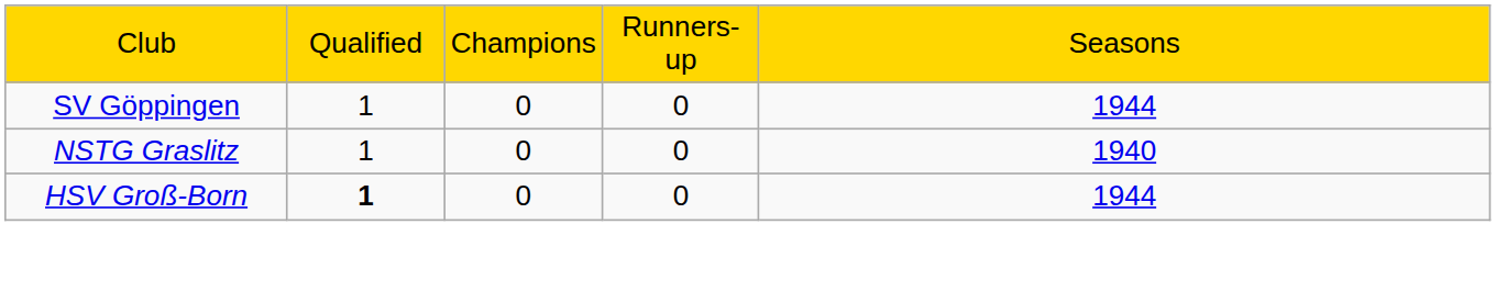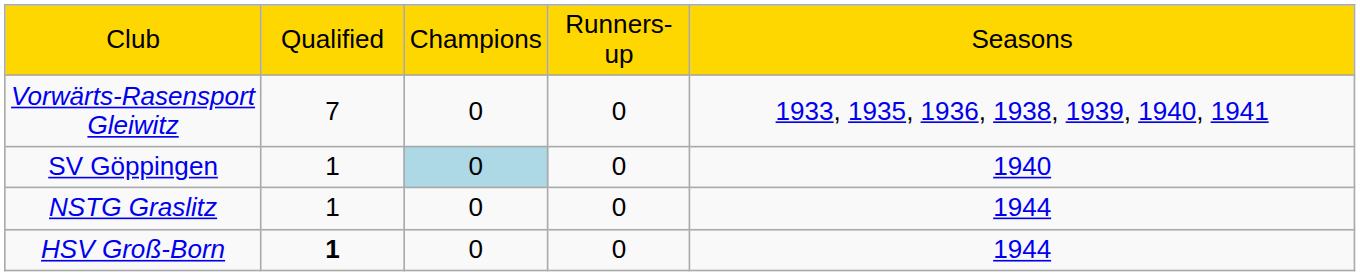+ row: Vorwärts-Rasensport Gleiwitz | 7 | 0 | 0 | 1933, 1935, 1936, 1938, 1939, 1940, 1941
SV Göppingen | column 3: no background -> lightblue background
SV Göppingen | column 5: 1944 -> 1940
NSTG Graslitz | column 5: 1940 -> 1944
